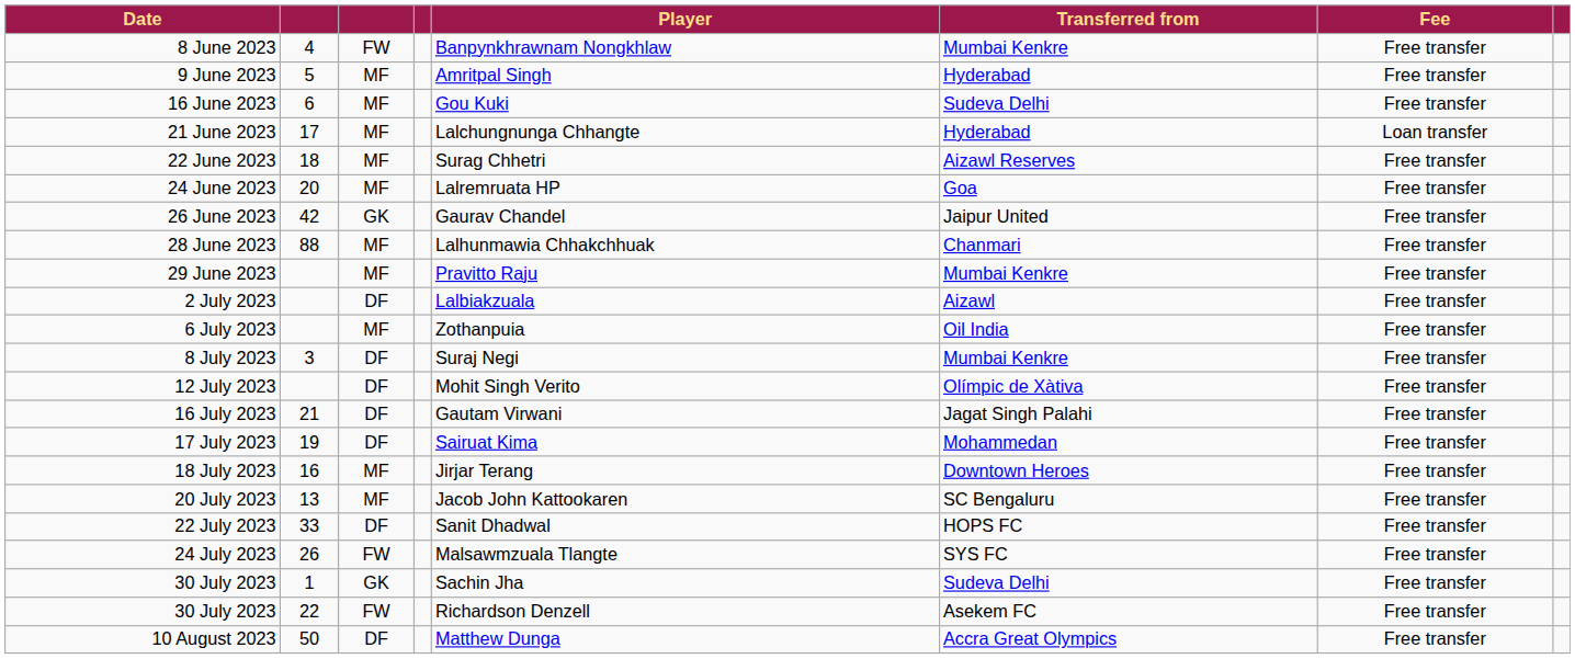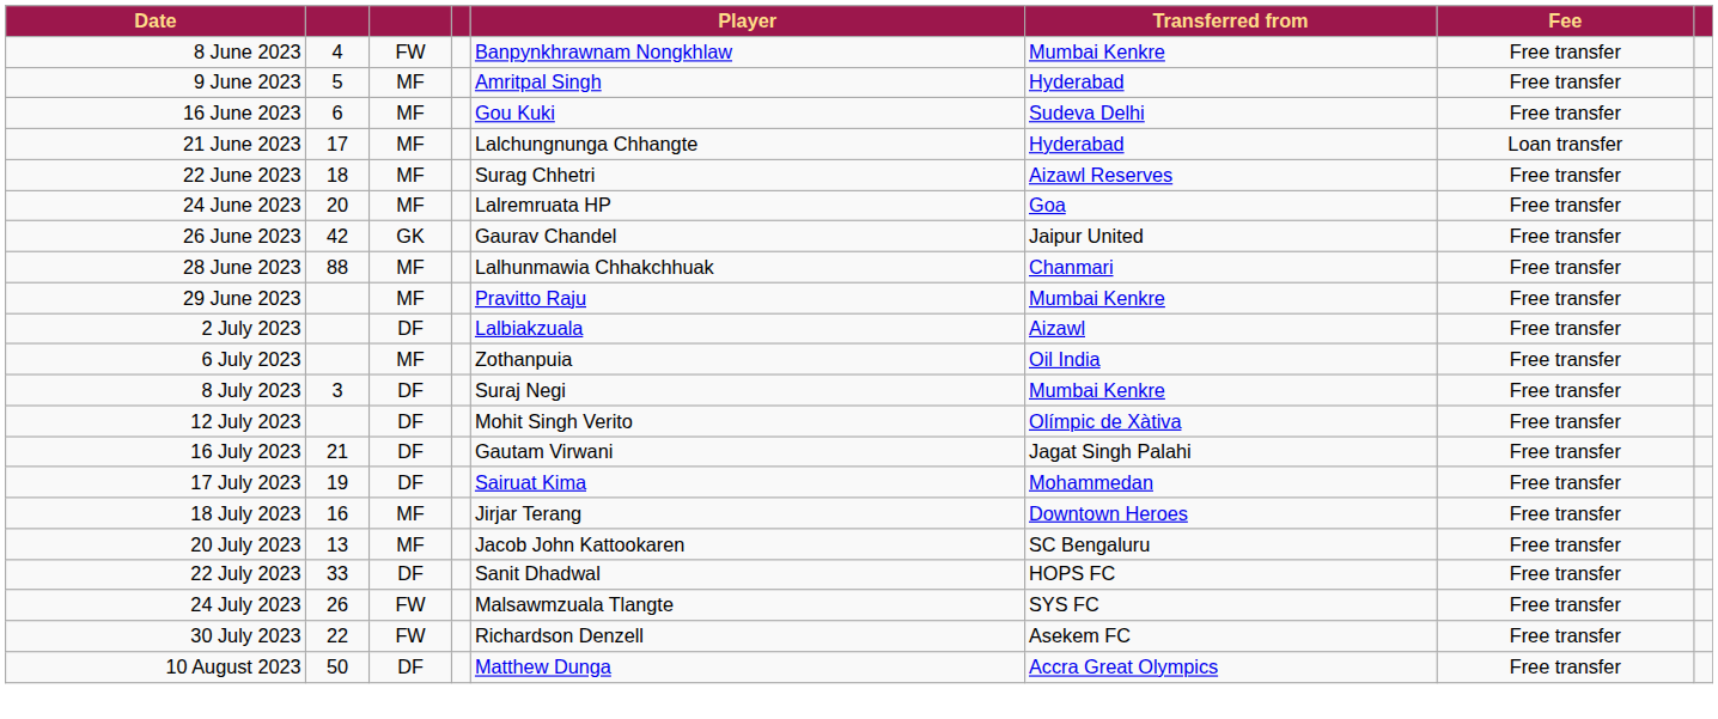- row: 30 July 2023 | 1 | GK | Sachin Jha | Sudeva Delhi | Free transfer
